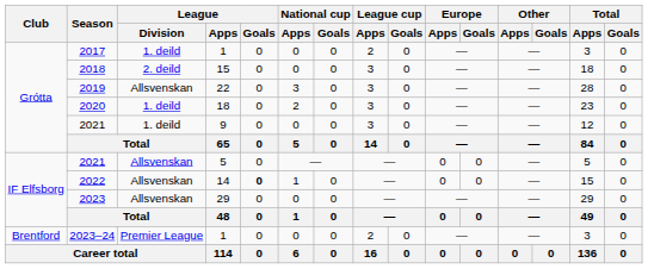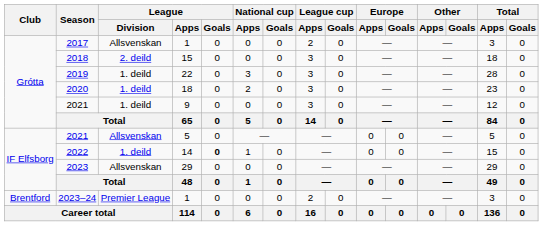2017 | League / Division: 1. deild -> Allsvenskan
2019 | League / Division: Allsvenskan -> 1. deild
2022 | League / Division: Allsvenskan -> 1. deild
